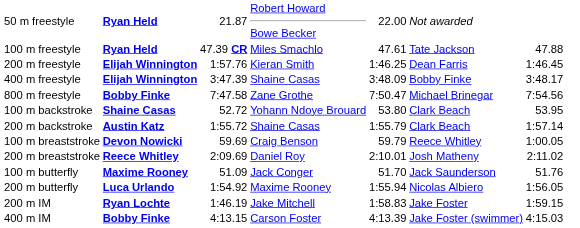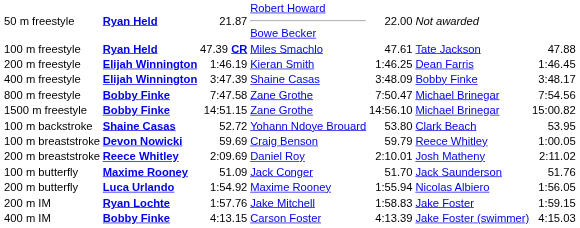200 m freestyle | column 3: 1:57.76 -> 1:46.19
+ row: 1500 m freestyle | Bobby Finke | 14:51.15 | Zane Grothe | 14:56.10 | Michael Brinegar | 15:00.82
- row: 200 m backstroke | Austin Katz | 1:55.72 | Shaine Casas | 1:55.79 | Clark Beach | 1:57.14
200 m IM | column 3: 1:46.19 -> 1:57.76
